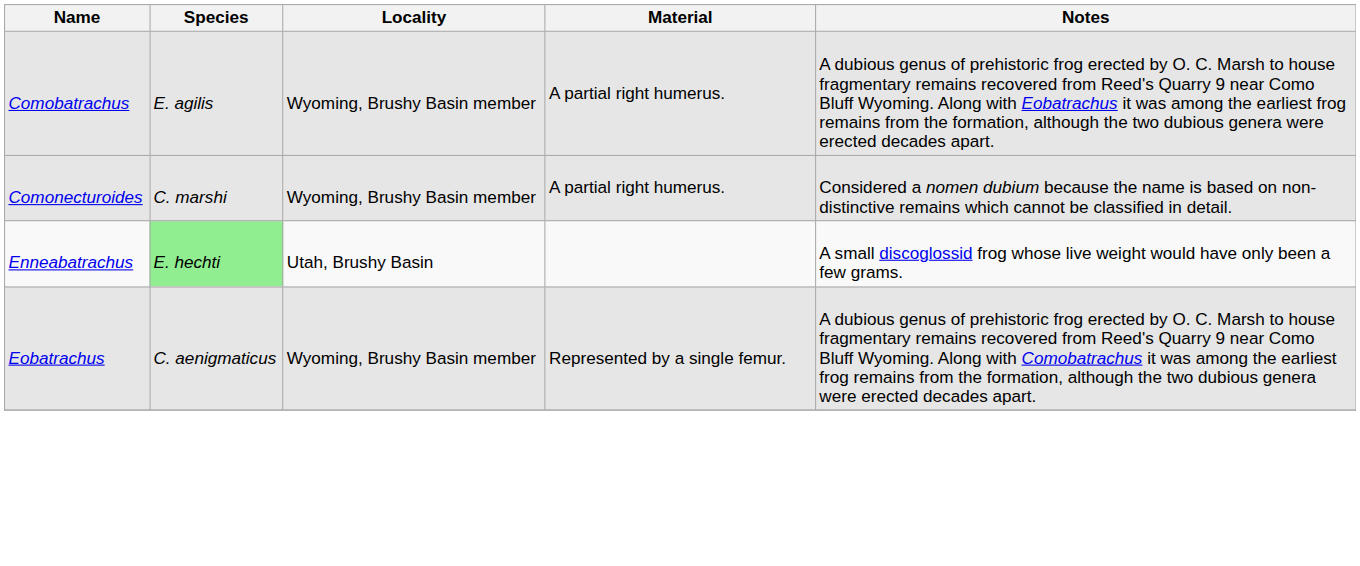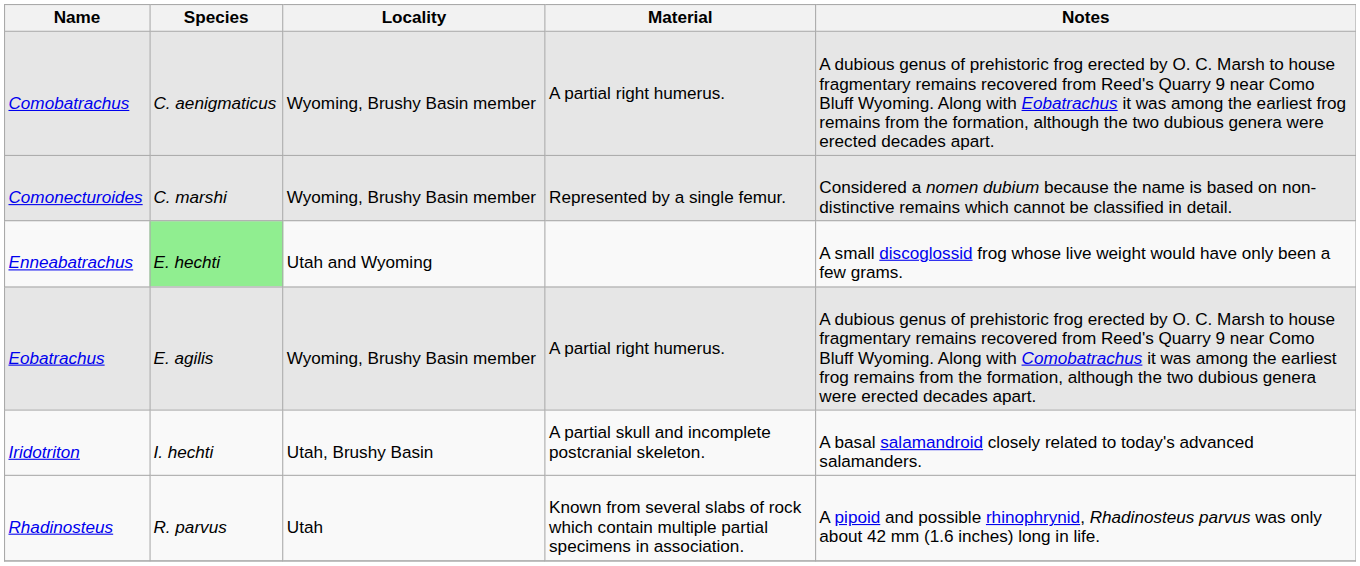Comobatrachus | Species: E. agilis -> C. aenigmaticus
Comonecturoides | Material: A partial right humerus. -> Represented by a single femur.
Enneabatrachus | Locality: Utah, Brushy Basin -> Utah and Wyoming
Eobatrachus | Species: C. aenigmaticus -> E. agilis
Eobatrachus | Material: Represented by a single femur. -> A partial right humerus.
+ row: Iridotriton | I. hechti | Utah, Brushy Basin | A partial skull and incomplete postcranial skeleton. | A basal salamandroid closely related to today's advanced salamanders.
+ row: Rhadinosteus | R. parvus | Utah | Known from several slabs of rock which contain multiple partial specimens in association. | A pipoid and possible rhinophrynid, Rhadinosteus parvus was only about 42 mm (1.6 inches) long in life.
